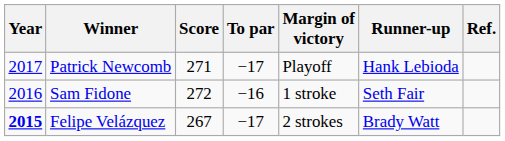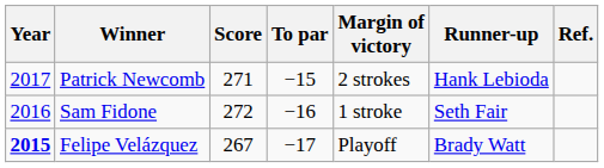Patrick Newcomb | To par: −17 -> −15
Patrick Newcomb | Margin of victory: Playoff -> 2 strokes
Felipe Velázquez | Margin of victory: 2 strokes -> Playoff
